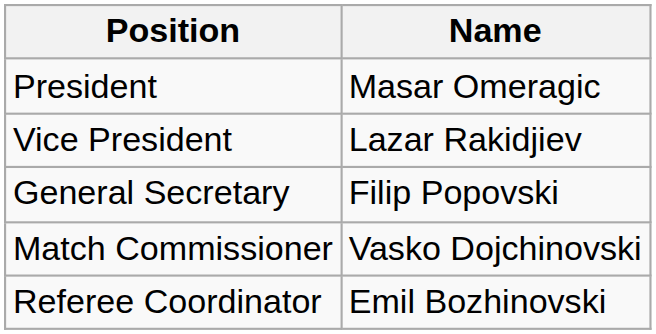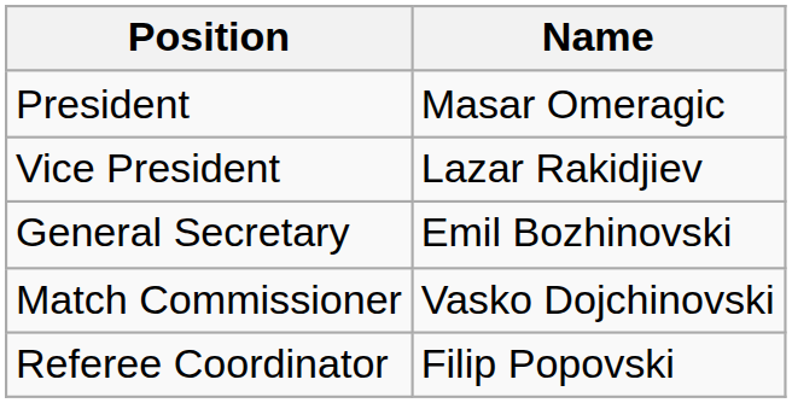General Secretary | Name: Filip Popovski -> Emil Bozhinovski
Referee Coordinator | Name: Emil Bozhinovski -> Filip Popovski
